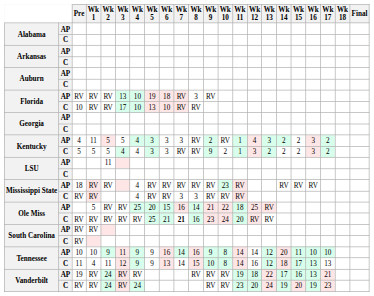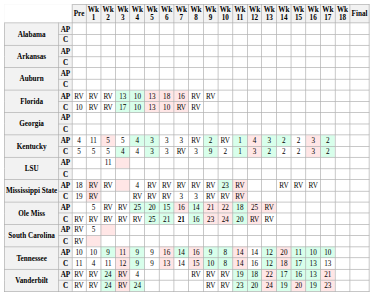Florida / AP | Wk 5: 19 -> 13
Florida / AP | Wk 7: RV -> 16
Florida / AP | Wk 8: 3 -> RV
Kentucky / C | Wk 8: RV -> 3
Mississippi State / C | Pre: RV -> 19
Mississippi State / C | Wk 4: 4 -> RV
South Carolina / AP | Wk 1: RV -> 5
Vanderbilt / AP | Pre: 19 -> RV
Vanderbilt / AP | Wk 4: RV -> 4
